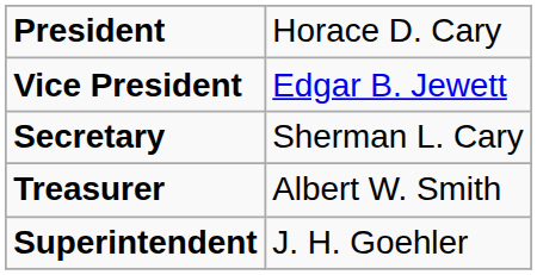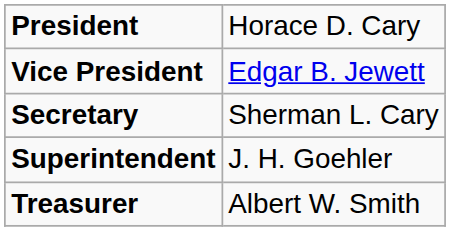rows swapped: Treasurer <-> Superintendent
